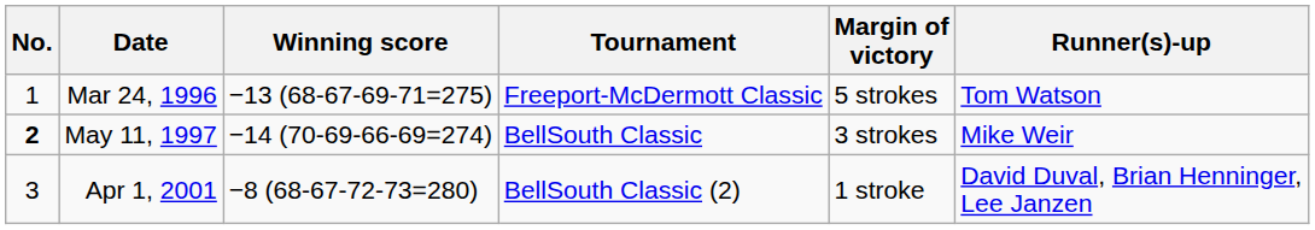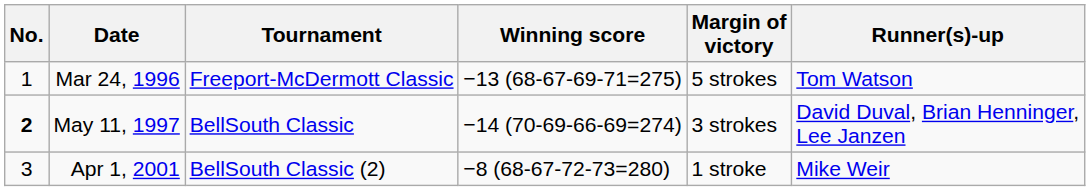columns swapped: Tournament <-> Winning score
May 11, 1997 | Runner(s)-up: Mike Weir -> David Duval, Brian Henninger, Lee Janzen
Apr 1, 2001 | Runner(s)-up: David Duval, Brian Henninger, Lee Janzen -> Mike Weir
